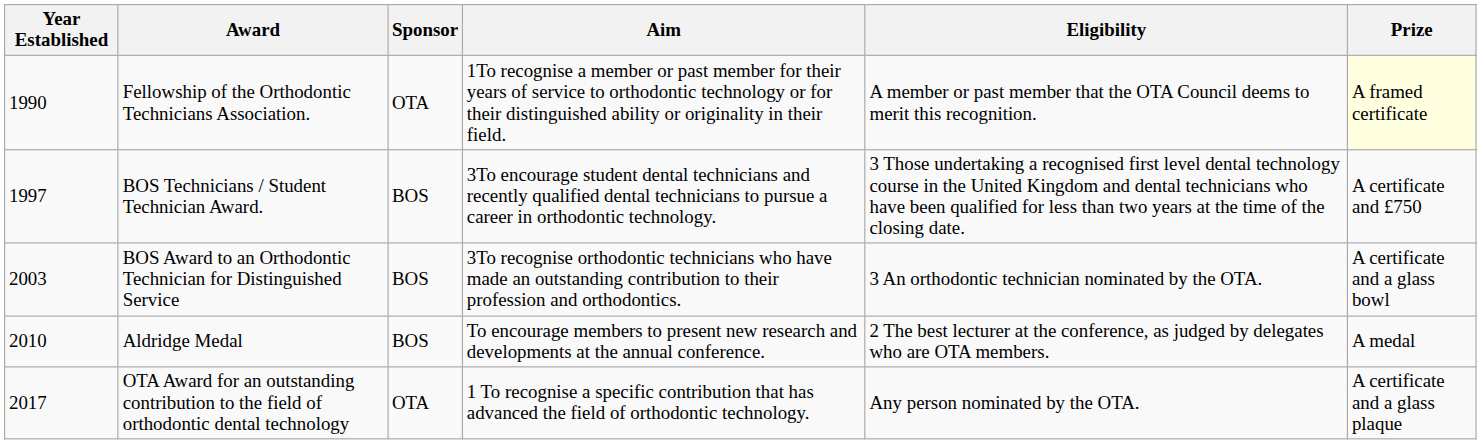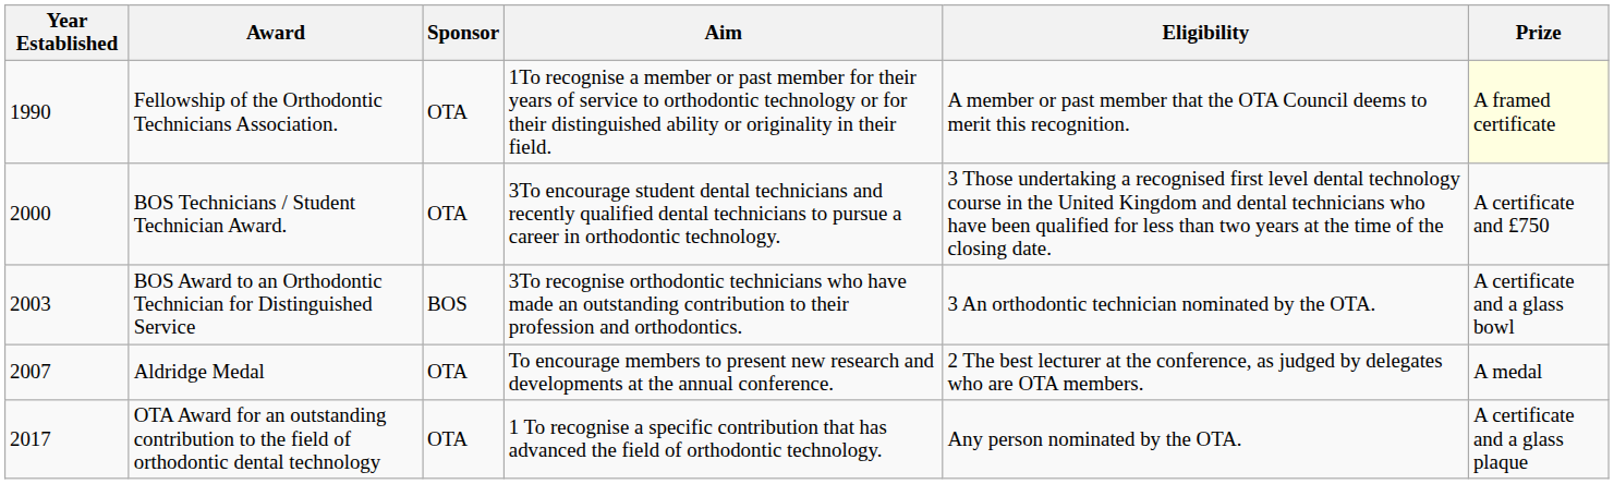BOS Technicians / Student Technician Award. | Year Established: 1997 -> 2000
BOS Technicians / Student Technician Award. | Sponsor: BOS -> OTA
Aldridge Medal | Year Established: 2010 -> 2007
Aldridge Medal | Sponsor: BOS -> OTA
